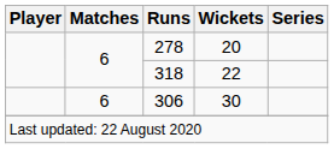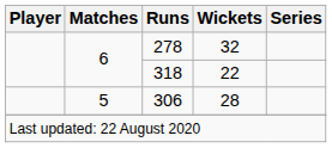278 | Wickets: 20 -> 32
306 | Matches: 6 -> 5
306 | Wickets: 30 -> 28
